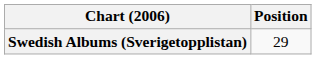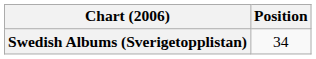Swedish Albums (Sverigetopplistan) | Position: 29 -> 34
